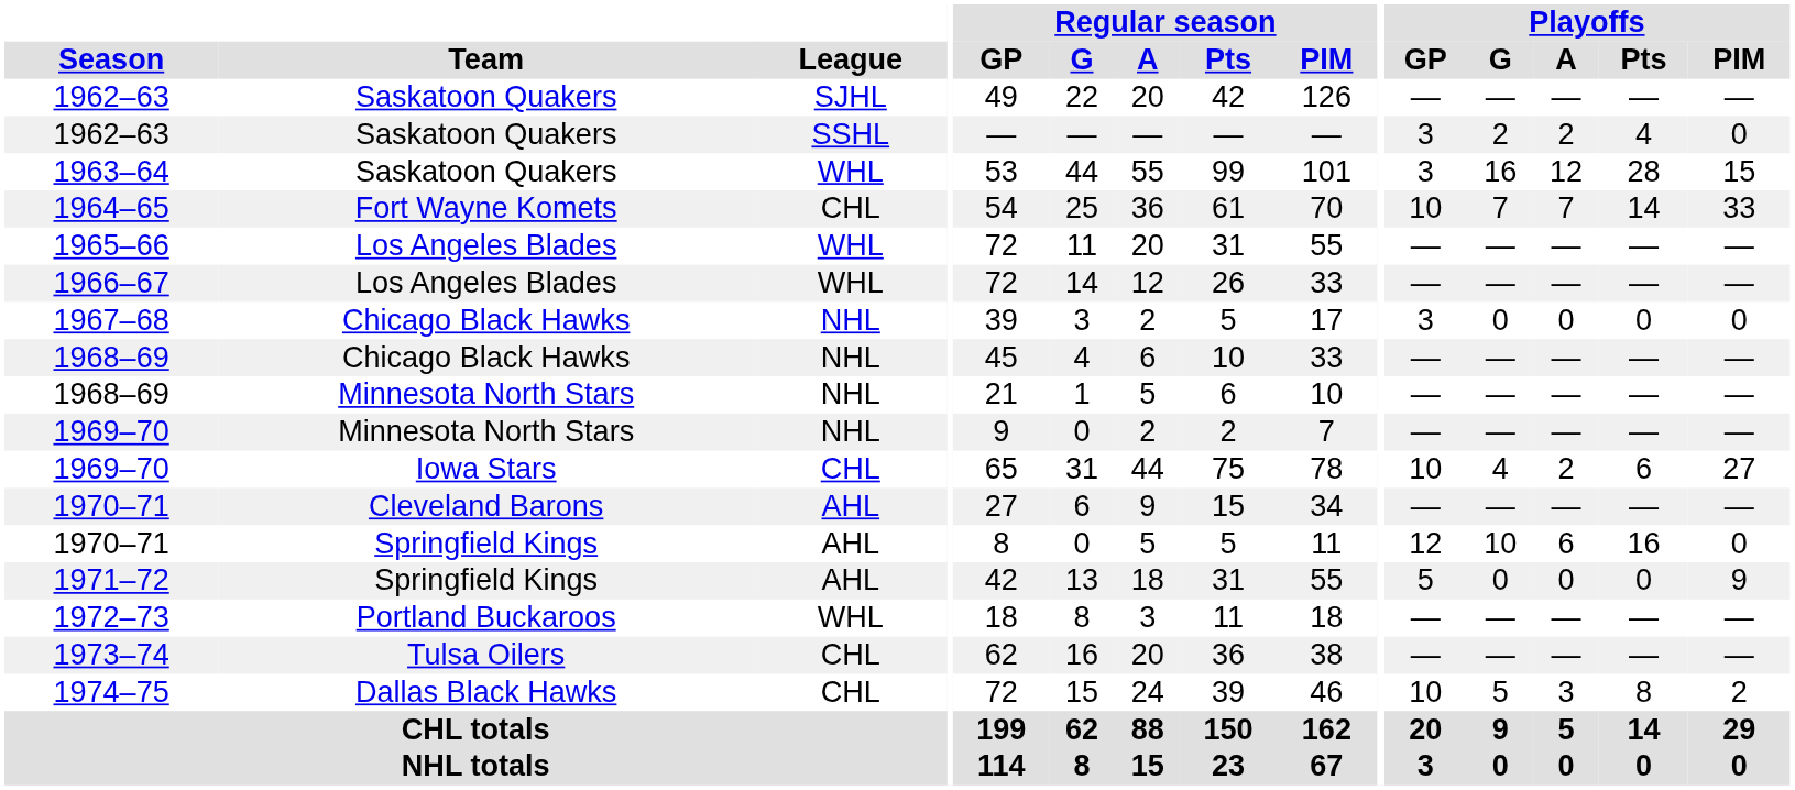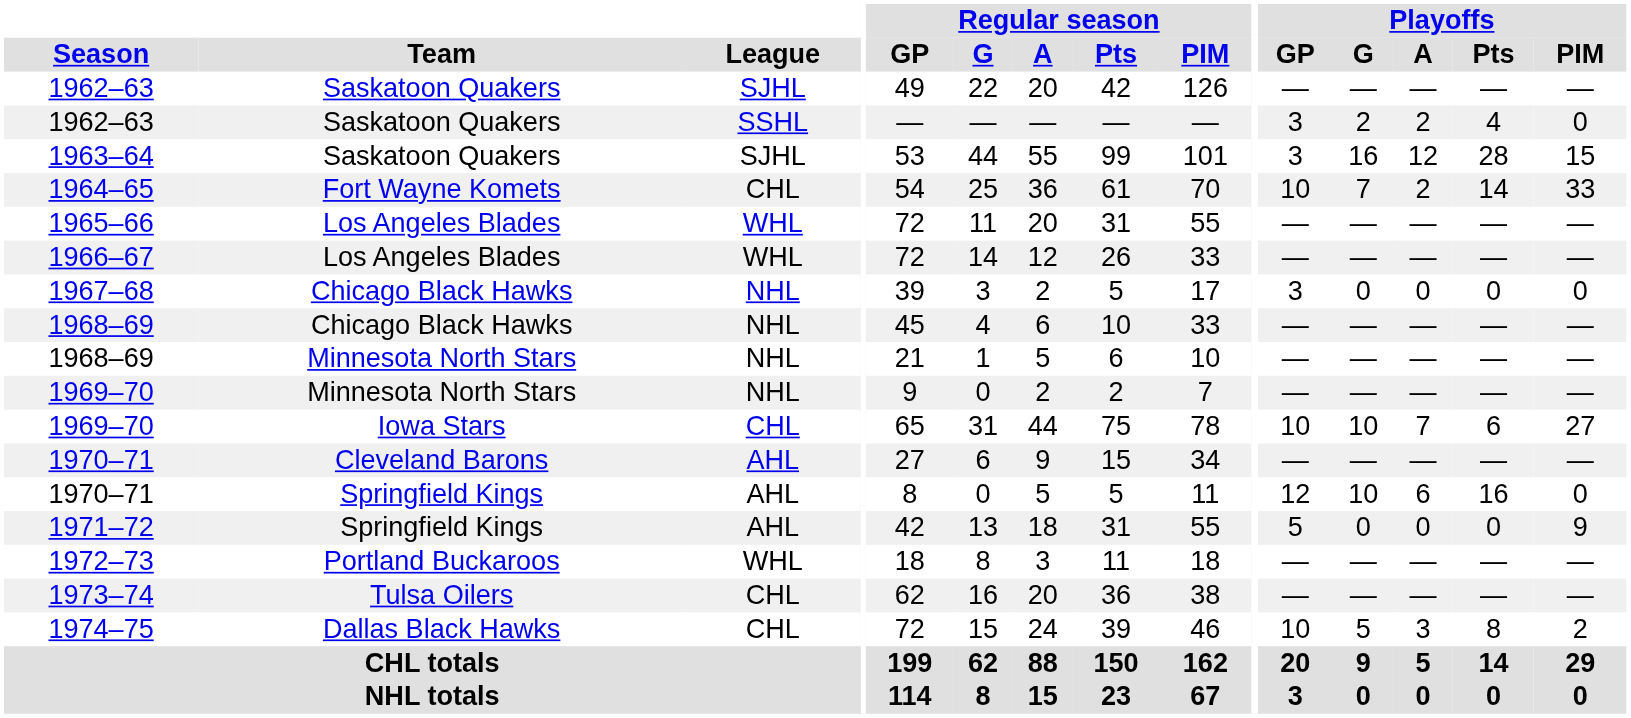1963–64 | League: WHL -> SJHL
1964–65 | Playoffs / A: 7 -> 2
1969–70 / Iowa Stars | Playoffs / G: 4 -> 10
1969–70 / Iowa Stars | Playoffs / A: 2 -> 7
